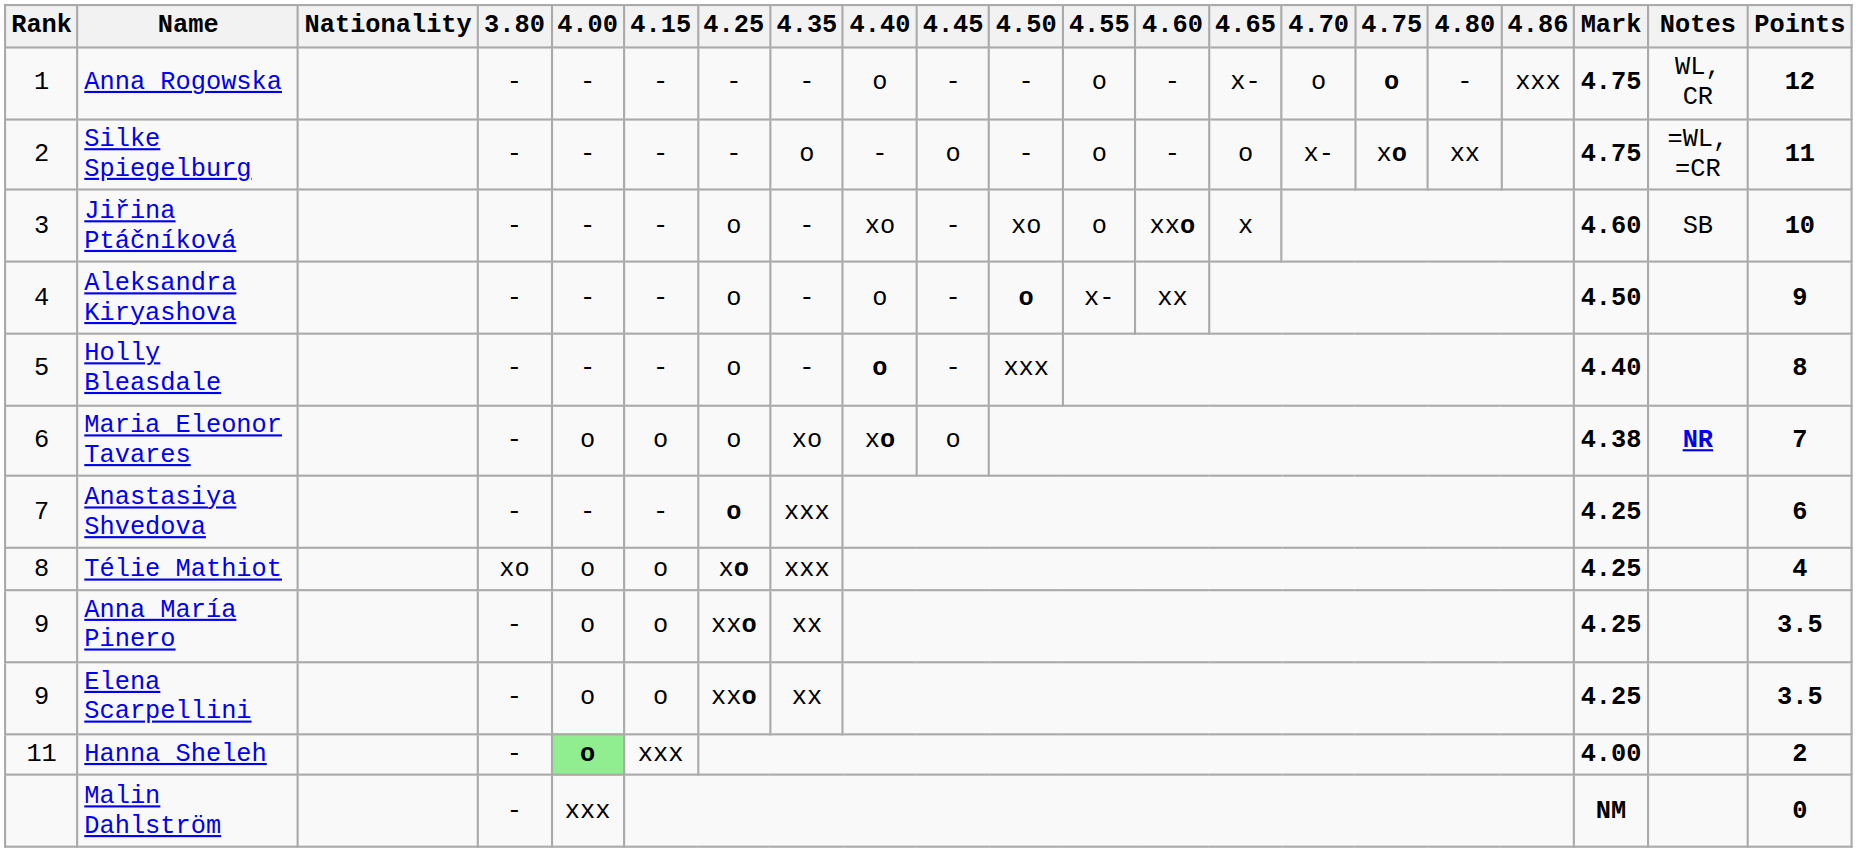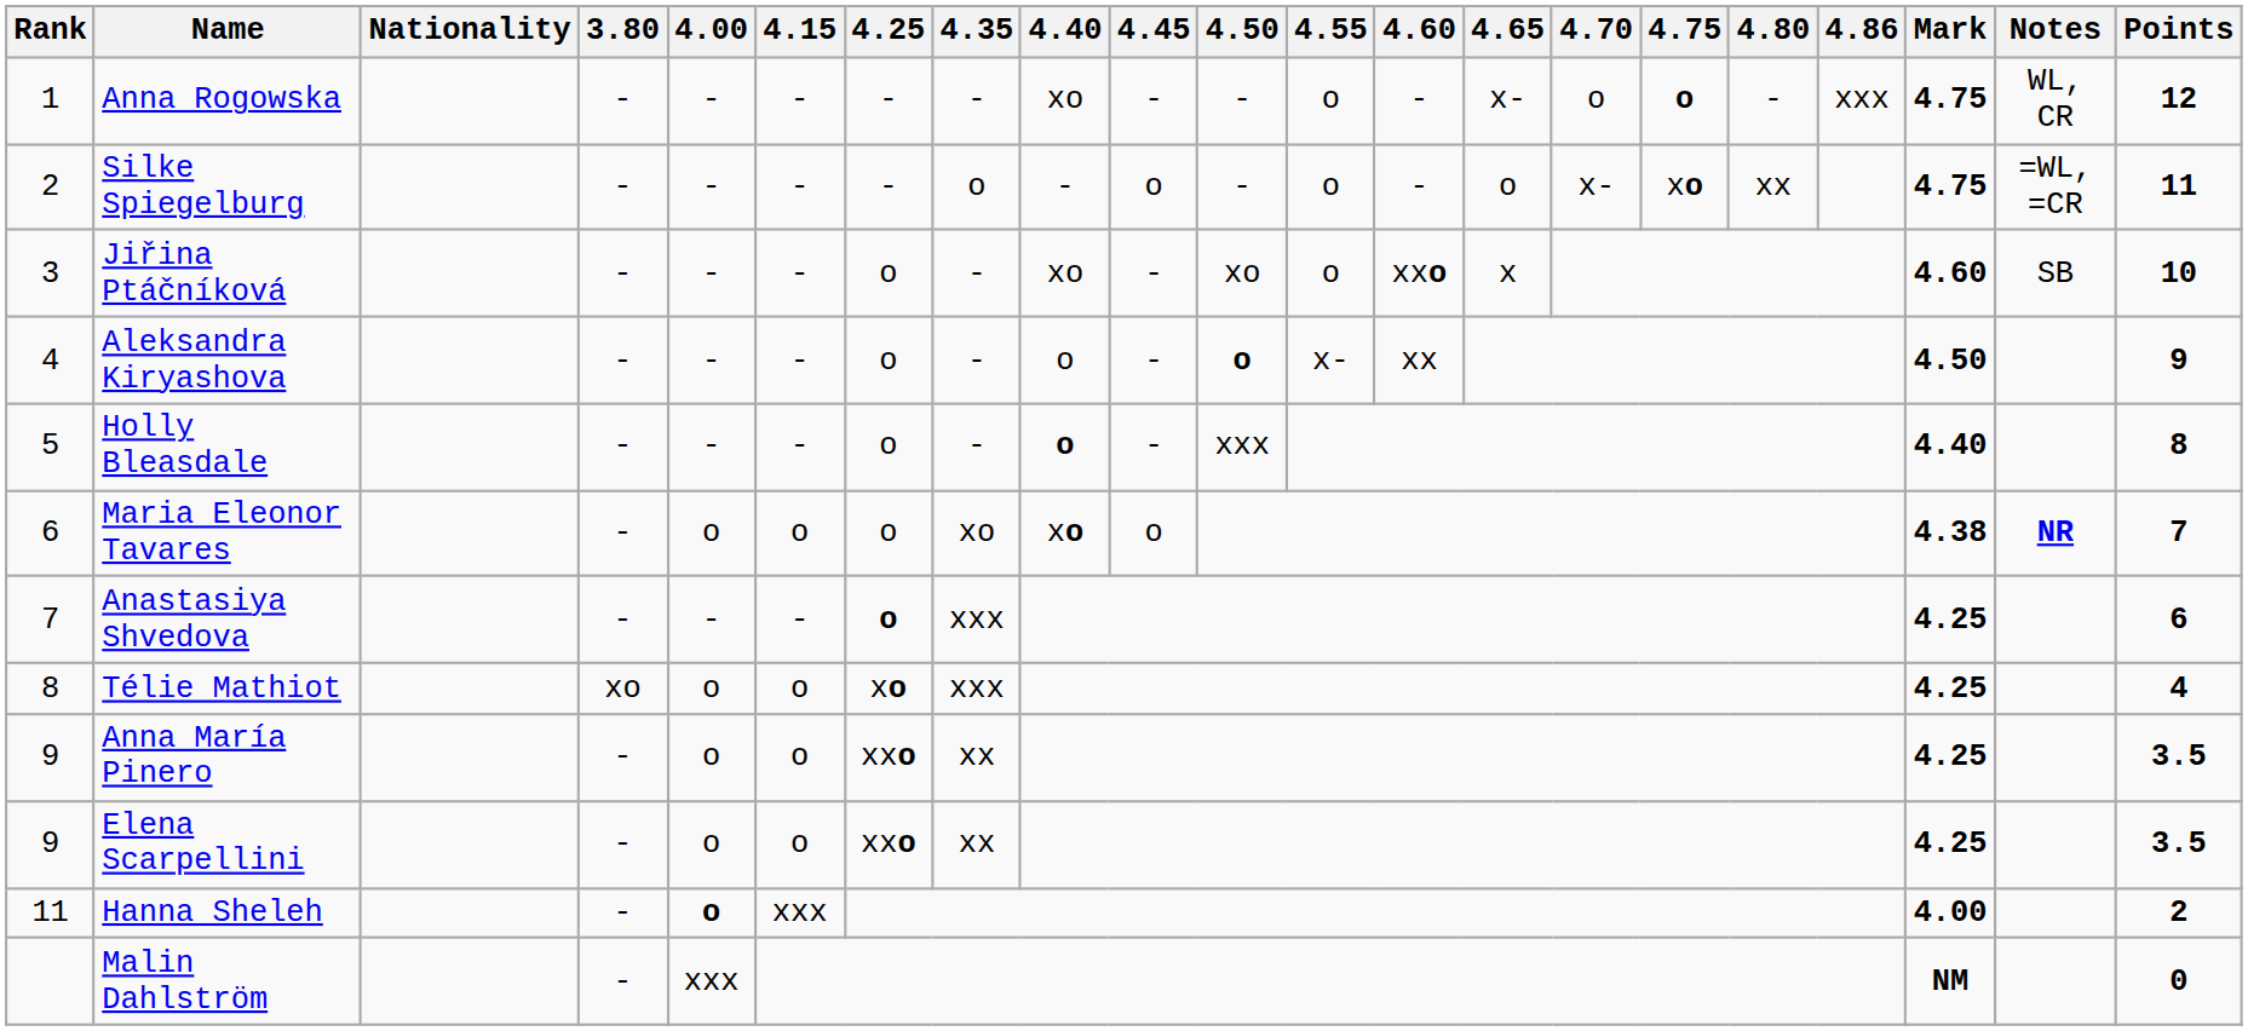Anna Rogowska | 4.40: o -> xo
Hanna Sheleh | 4.00: lightgreen background -> no background
